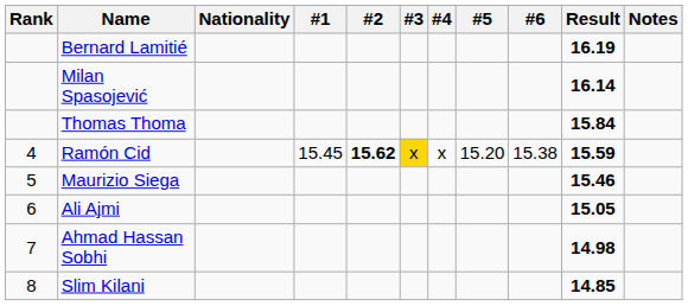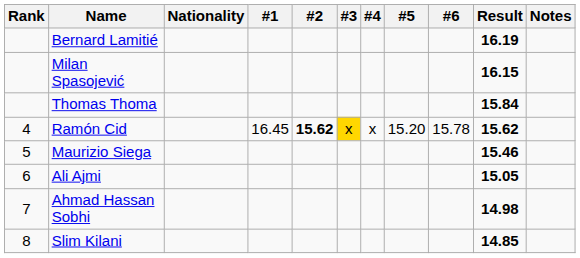Milan Spasojević | Result: 16.14 -> 16.15
Ramón Cid | #1: 15.45 -> 16.45
Ramón Cid | #6: 15.38 -> 15.78
Ramón Cid | Result: 15.59 -> 15.62
